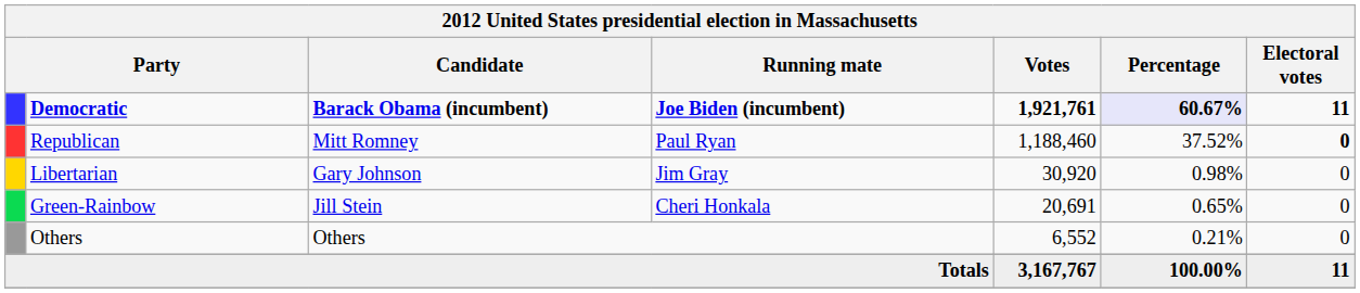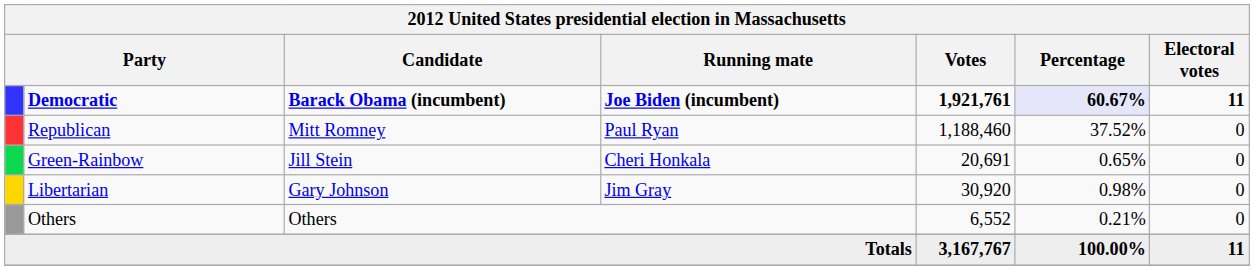Republican | Electoral votes: bold -> normal
rows swapped: Libertarian <-> Green-Rainbow
